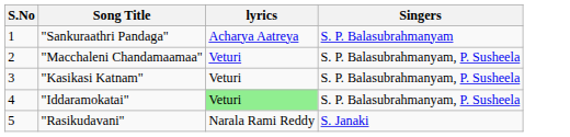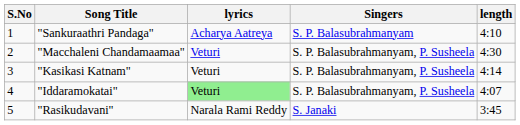+ column: length | 4:10 | 4:30 | 4:14 | 4:07 | 3:45
